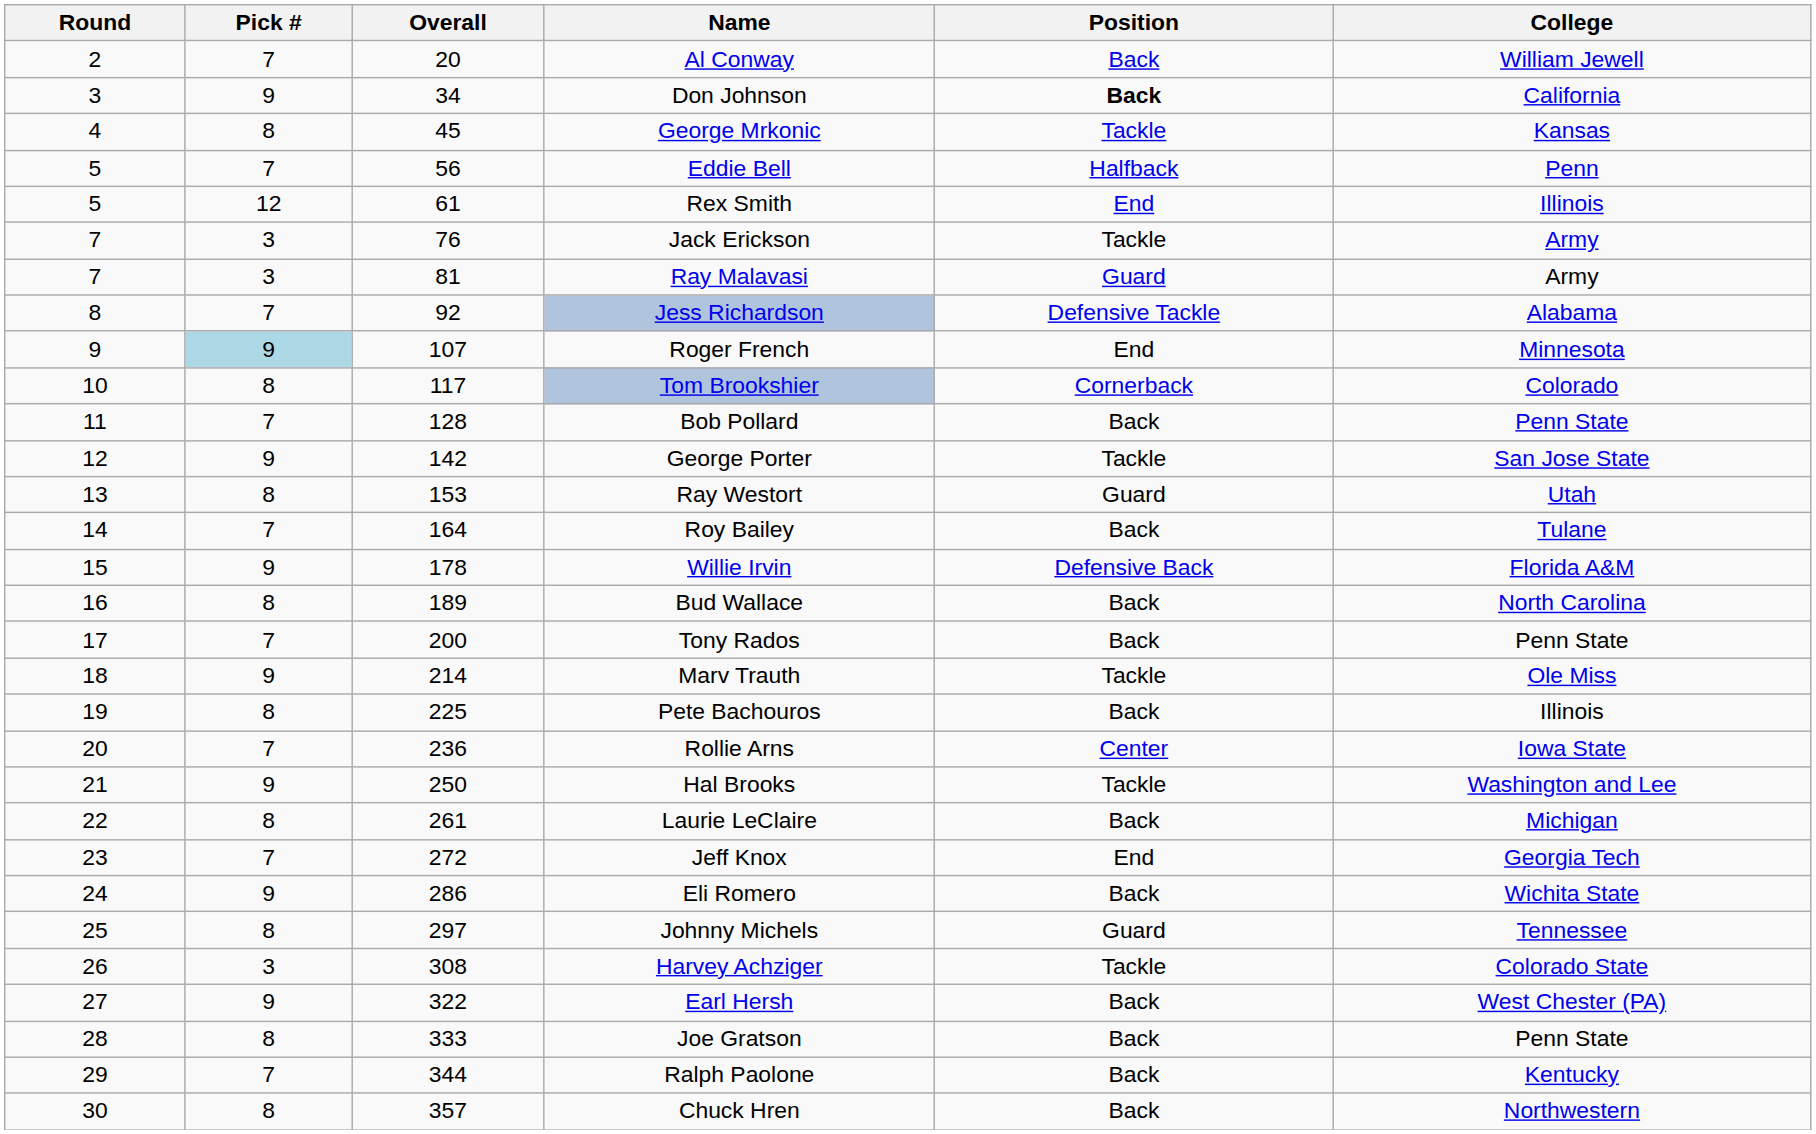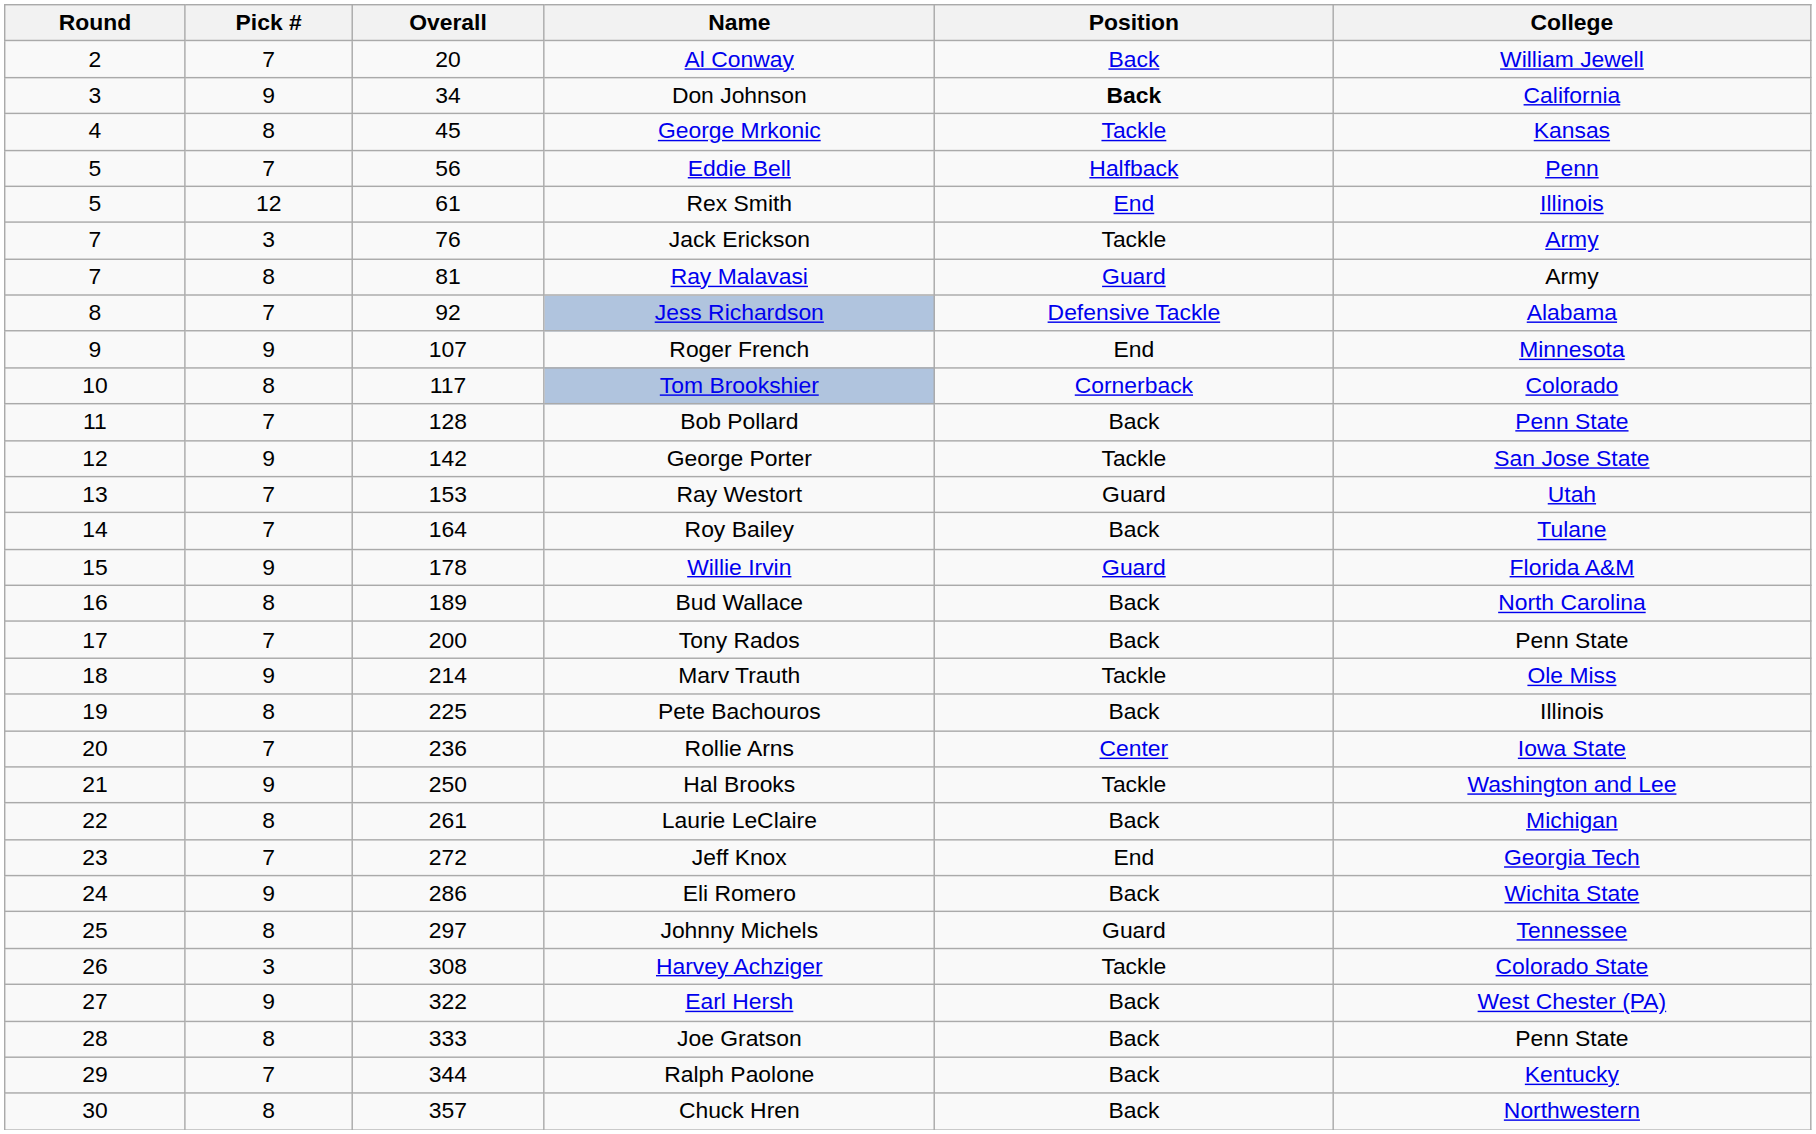Ray Malavasi | Pick #: 3 -> 8
Roger French | Pick #: lightblue background -> no background
Ray Westort | Pick #: 8 -> 7
Willie Irvin | Position: Defensive Back -> Guard
